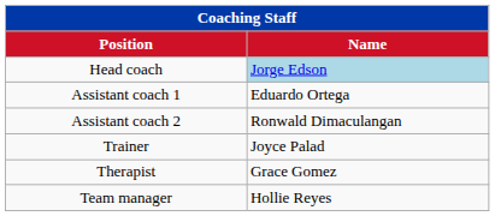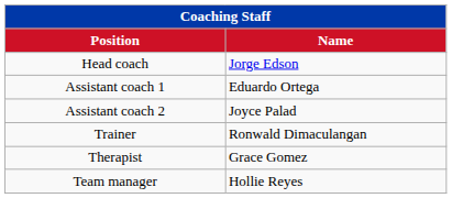Head coach | Name: lightblue background -> no background
Assistant coach 2 | Name: Ronwald Dimaculangan -> Joyce Palad
Trainer | Name: Joyce Palad -> Ronwald Dimaculangan
